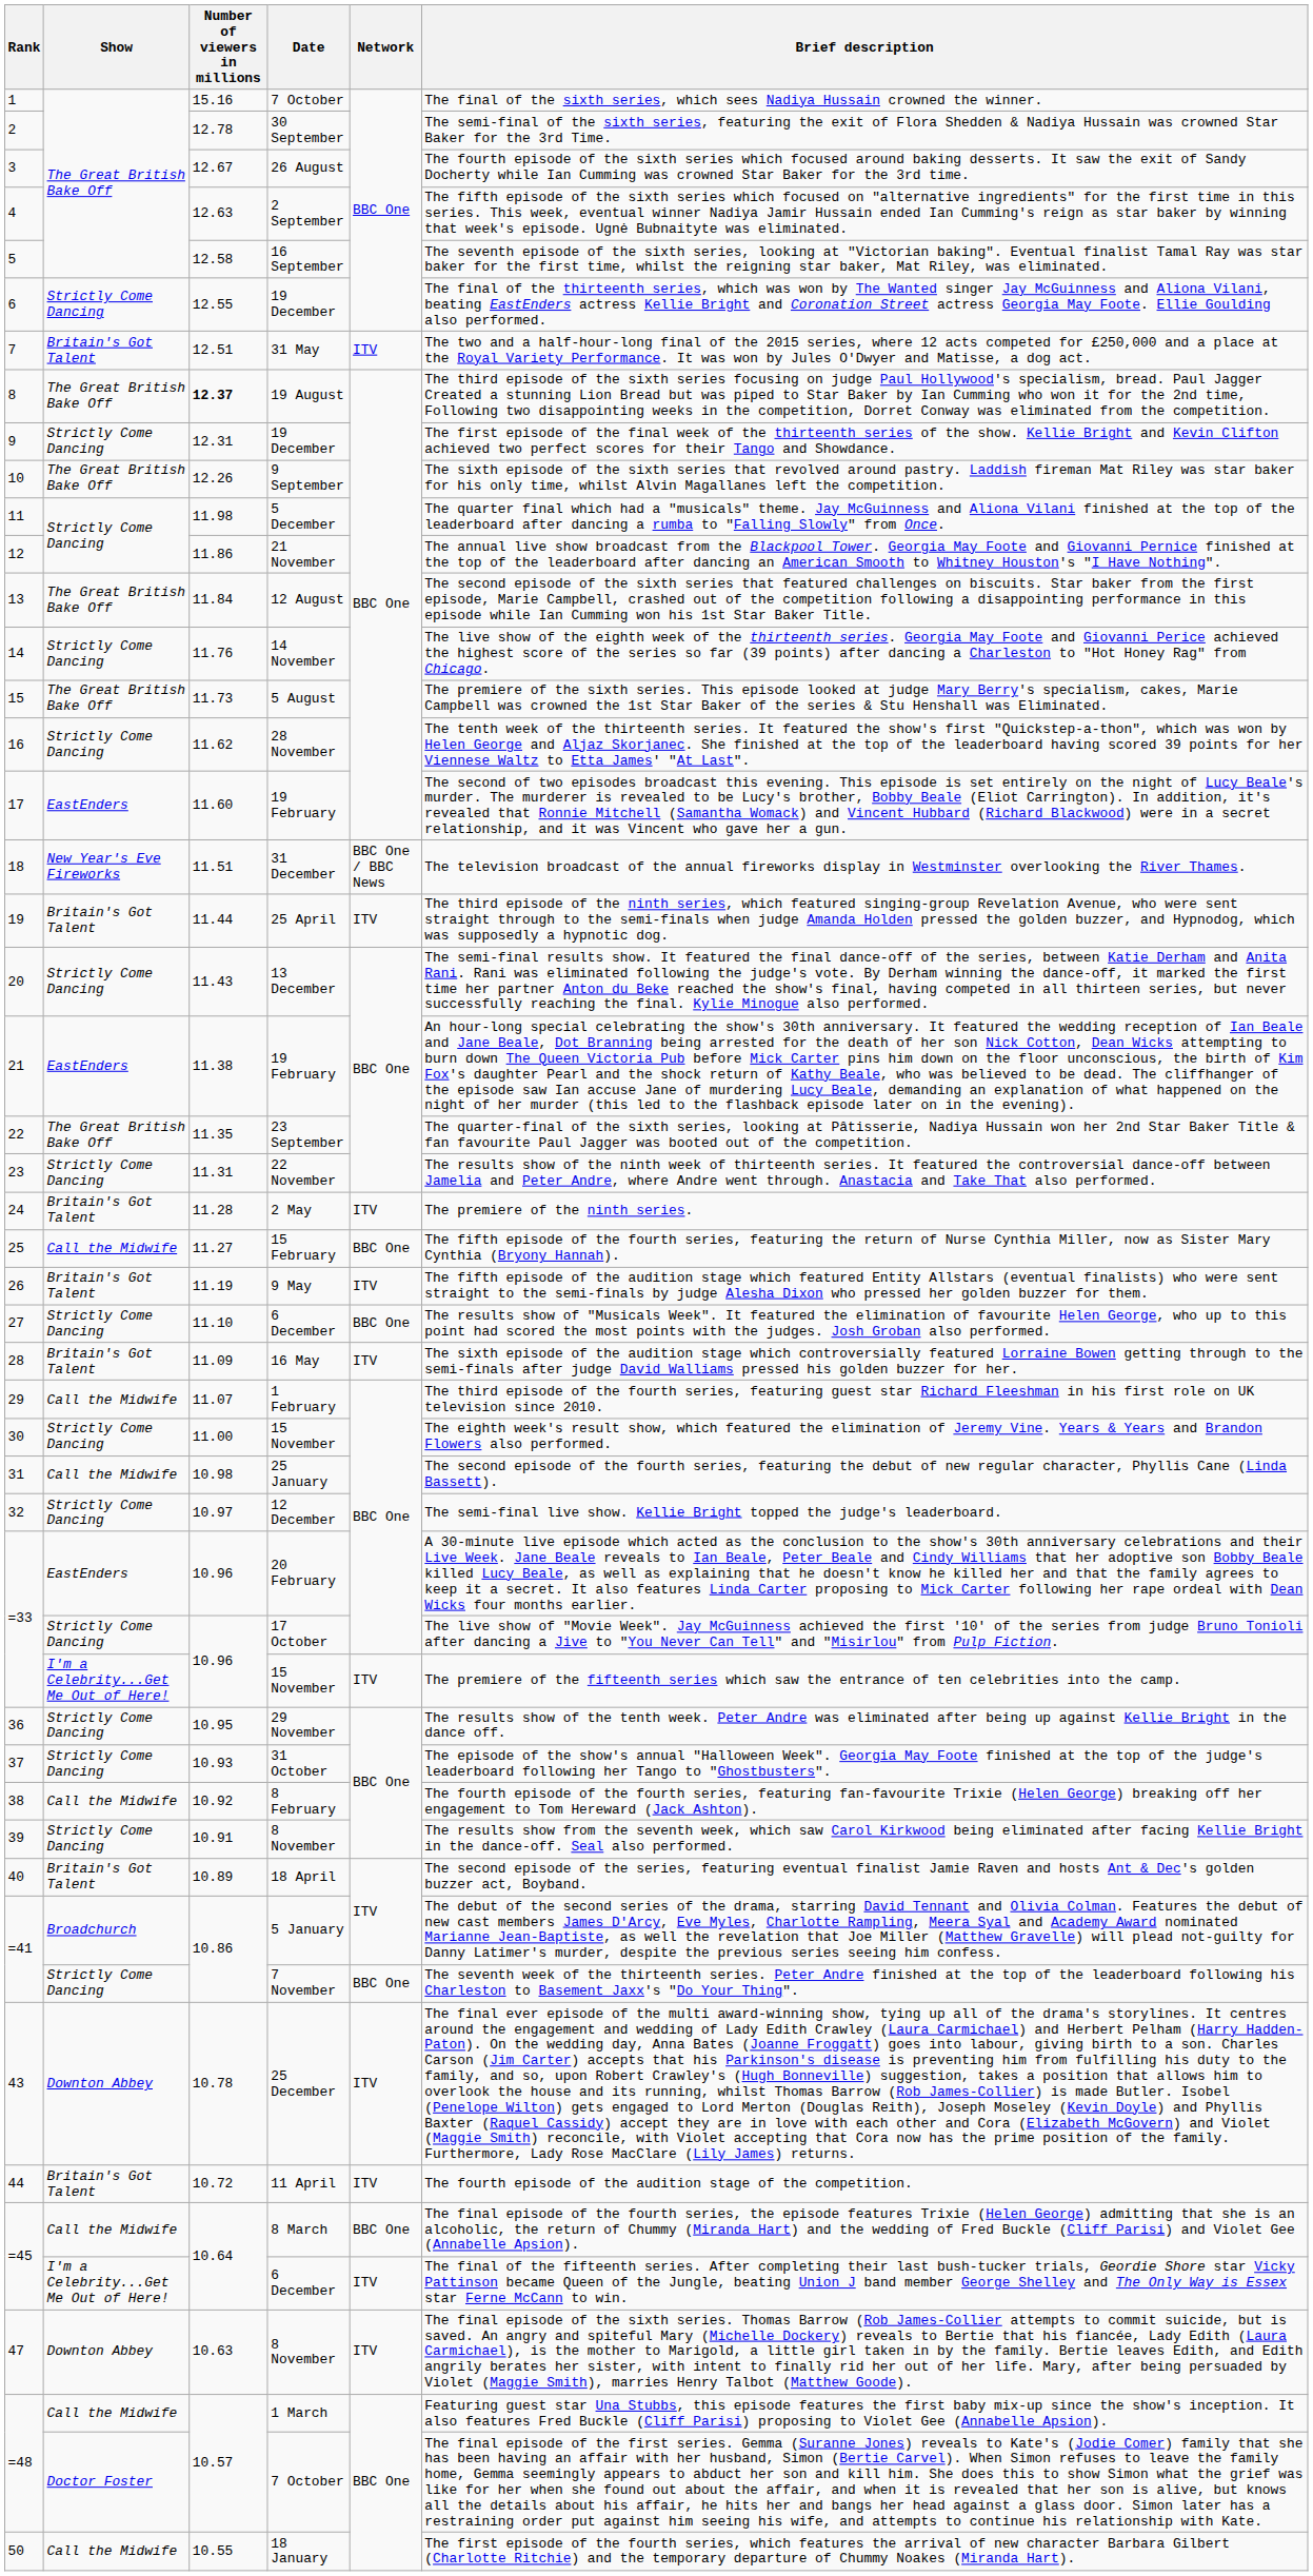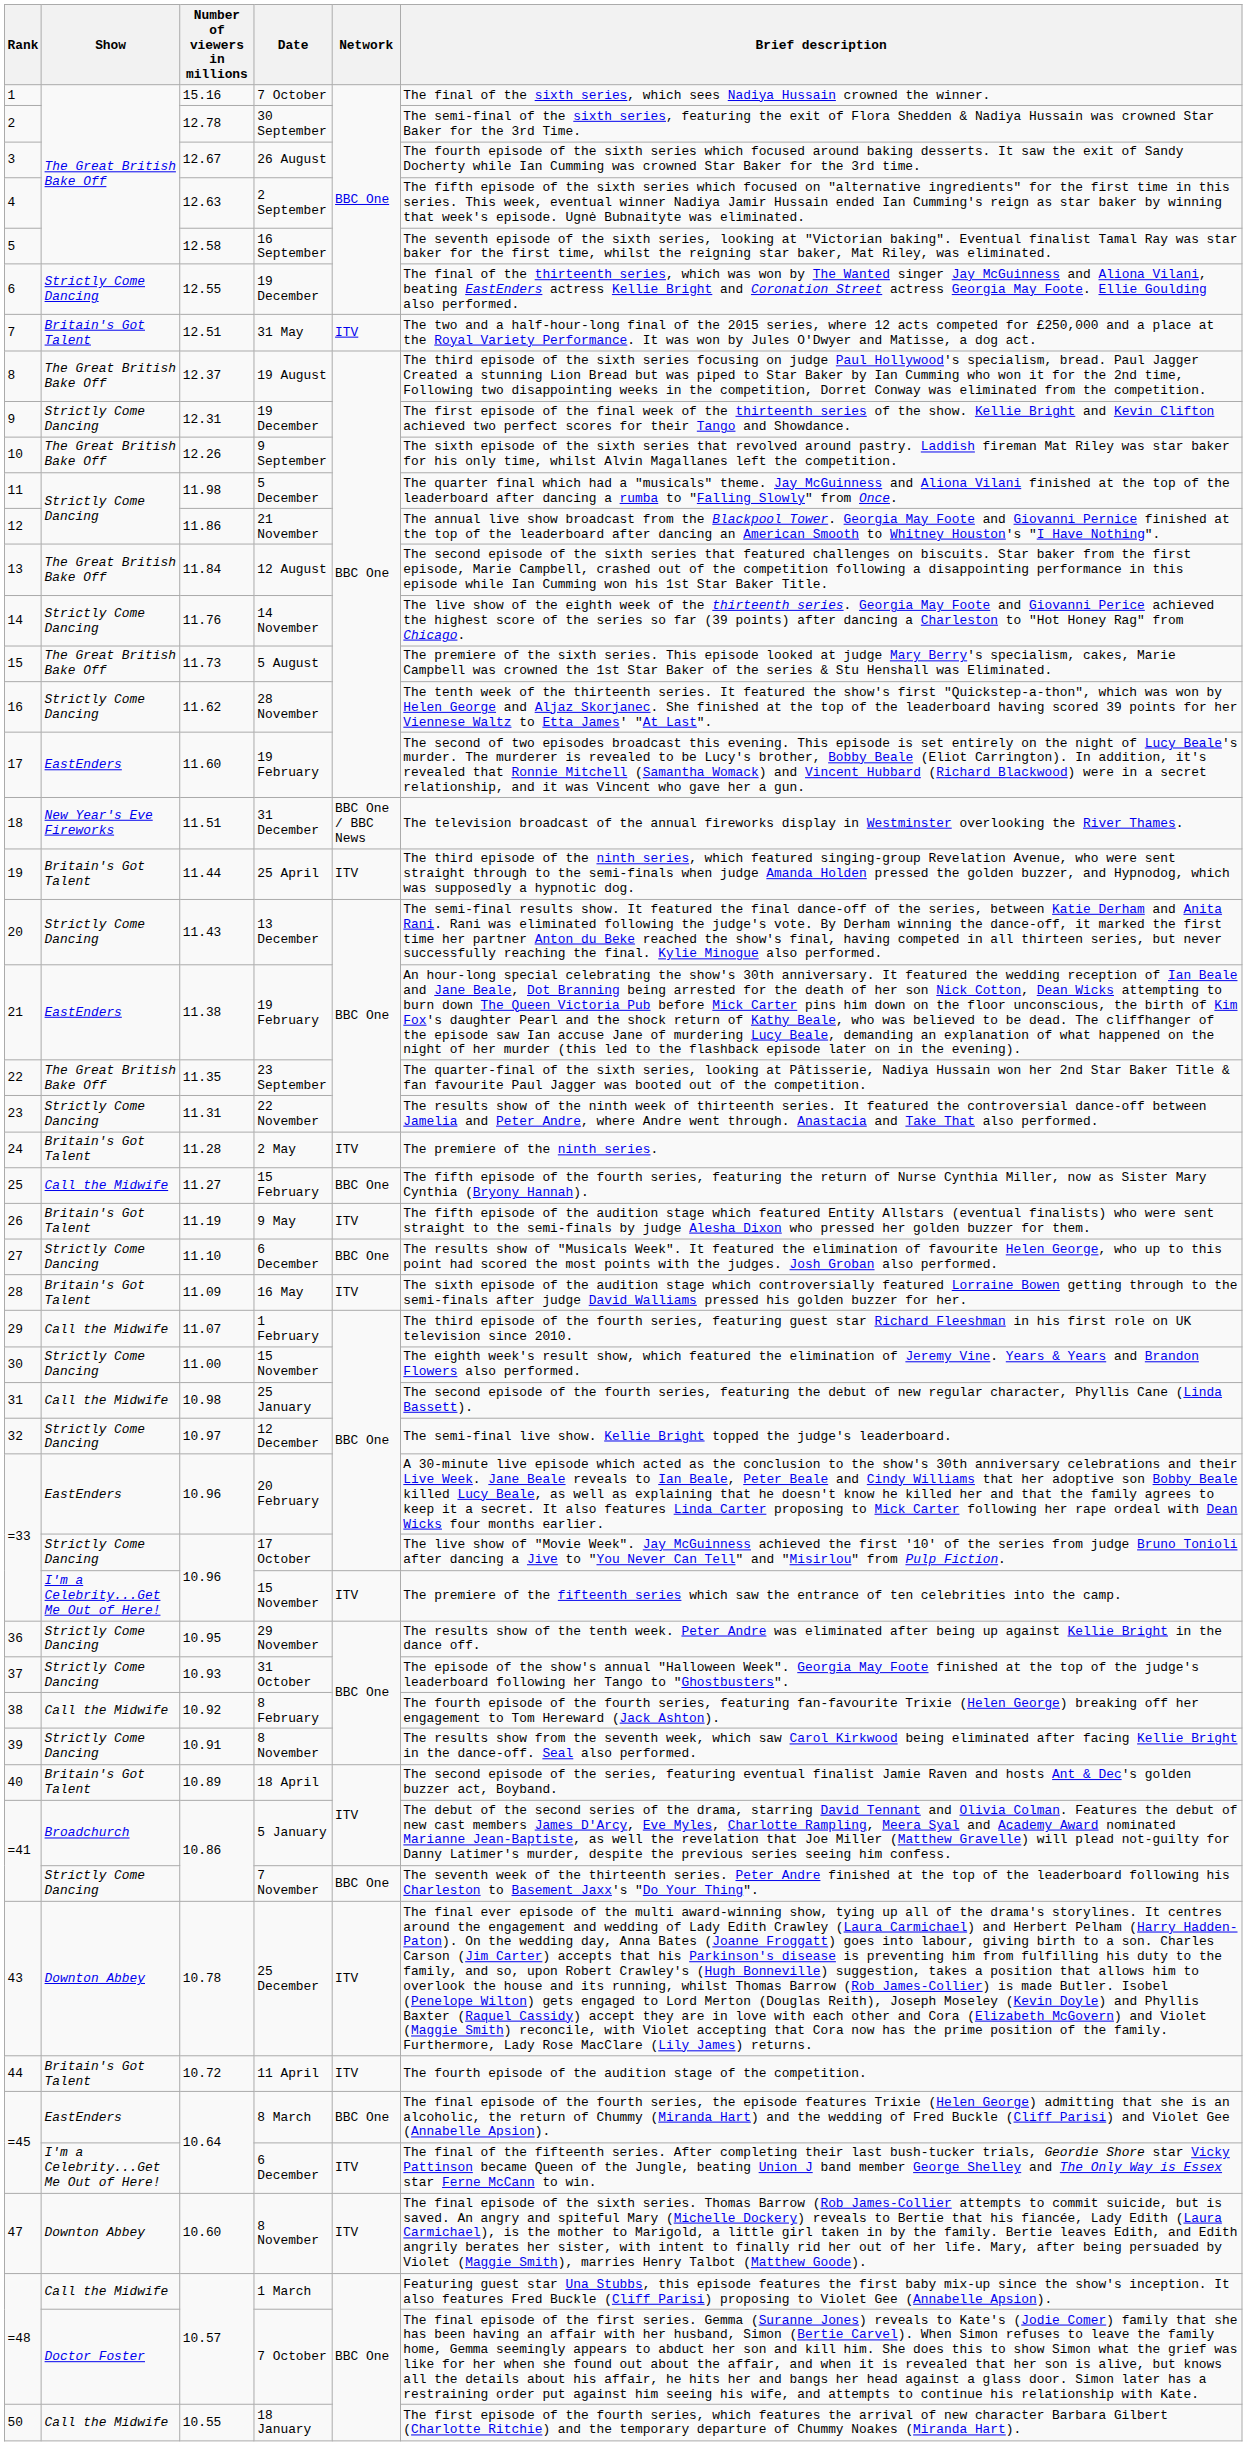8 | Number of viewers in millions: bold -> normal
=45 / 8 March | Show: Call the Midwife -> EastEnders
47 | Number of viewers in millions: 10.63 -> 10.60
